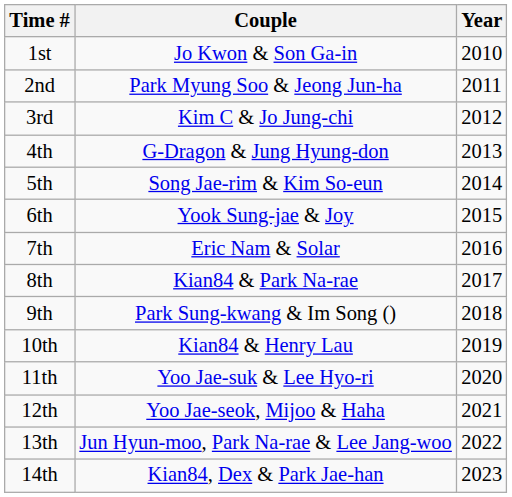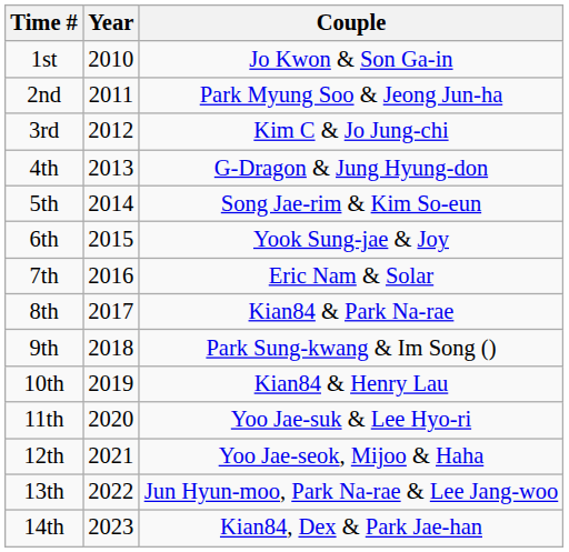columns swapped: Year <-> Couple
